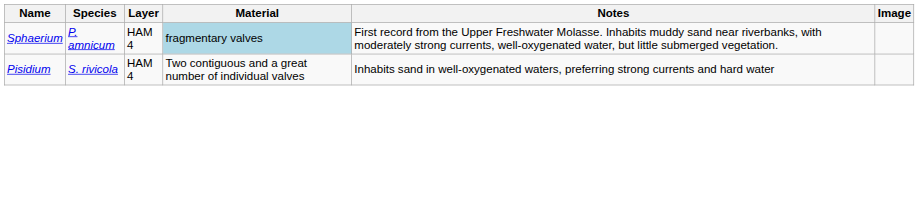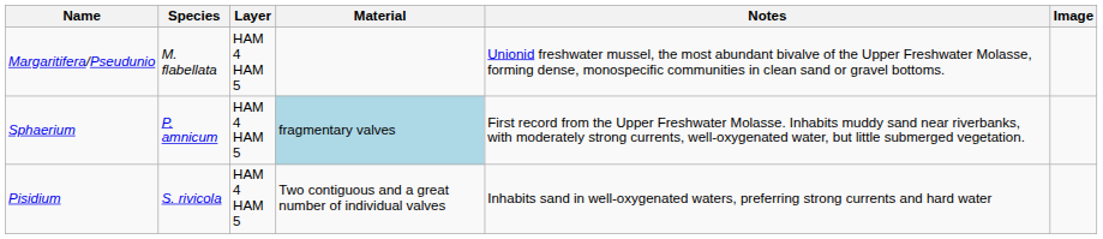+ row: Margaritifera/Pseudunio | M. flabellata | HAM 4 HAM 5 | Unionid freshwater mussel, the most abundant bivalve of the Upper Freshwater Molasse, forming dense, monospecific communities in clean sand or gravel bottoms.
Sphaerium | Layer: HAM 4 -> HAM 4 HAM 5
Pisidium | Layer: HAM 4 -> HAM 4 HAM 5
